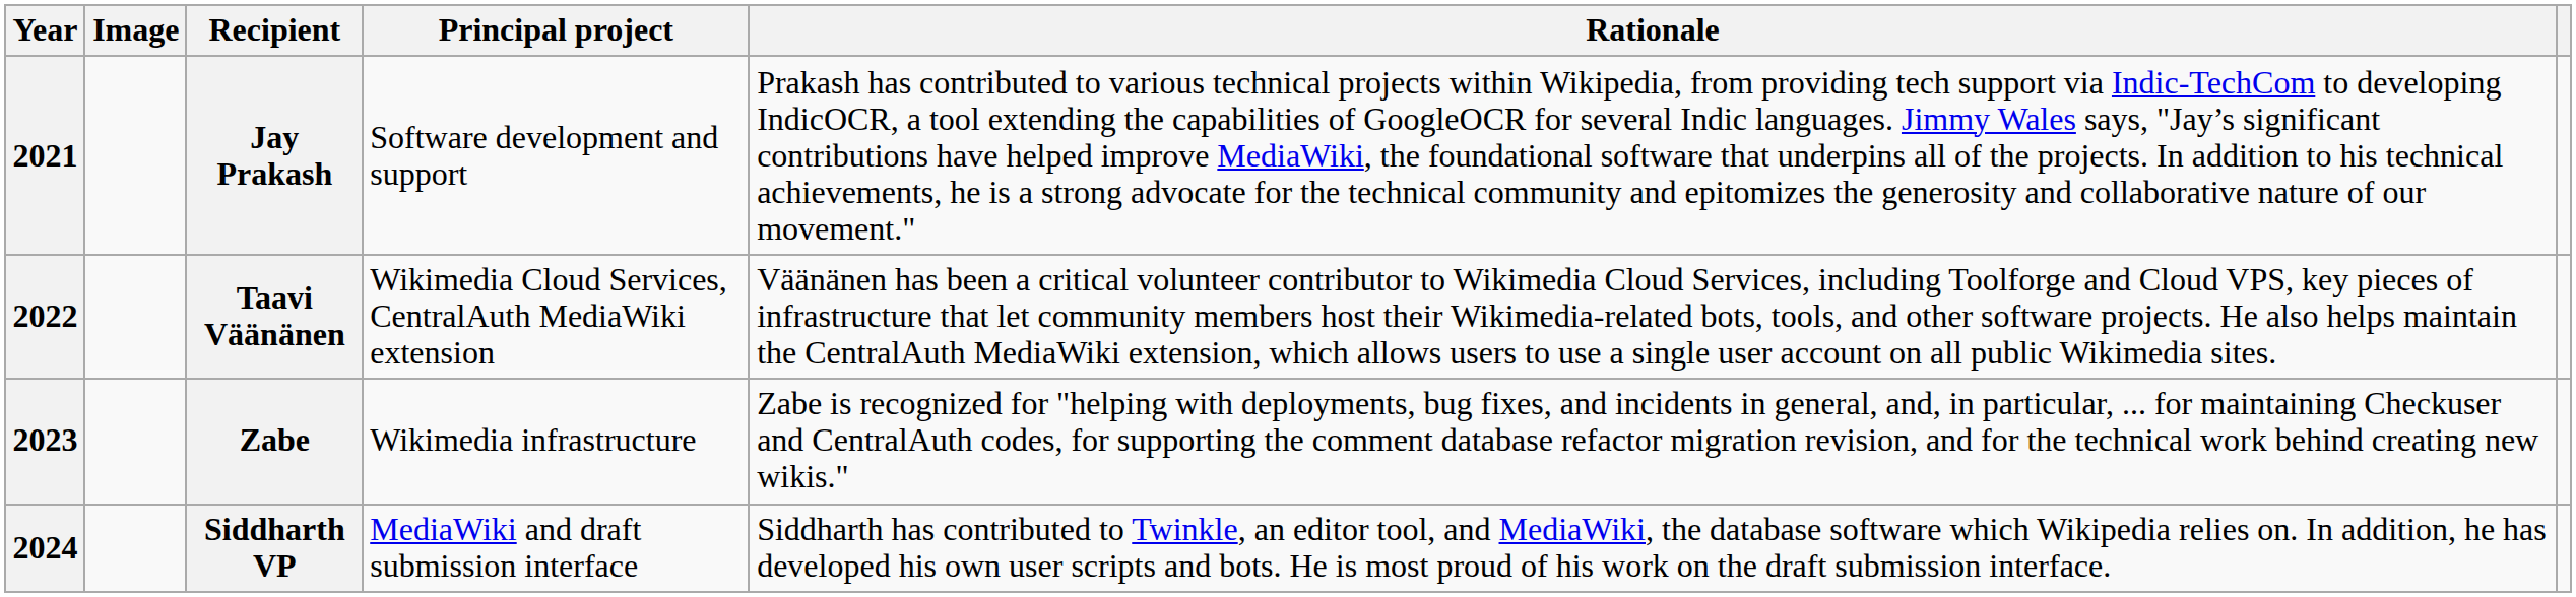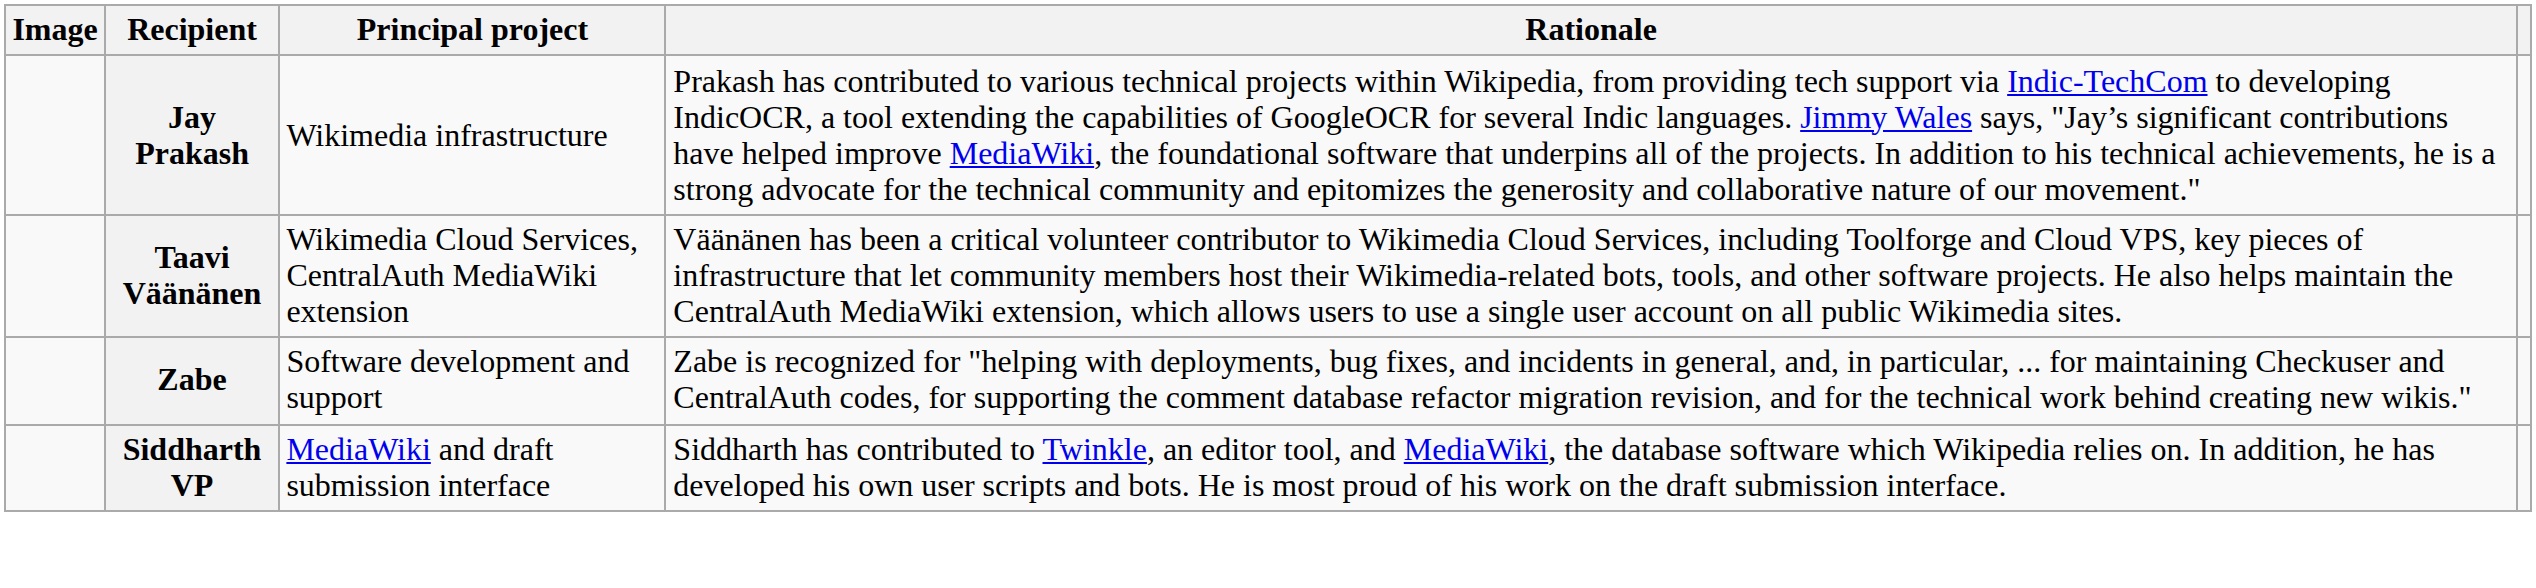- column: Year | 2021 | 2022 | 2023 | 2024
Jay Prakash | Principal project: Software development and support -> Wikimedia infrastructure
Zabe | Principal project: Wikimedia infrastructure -> Software development and support
